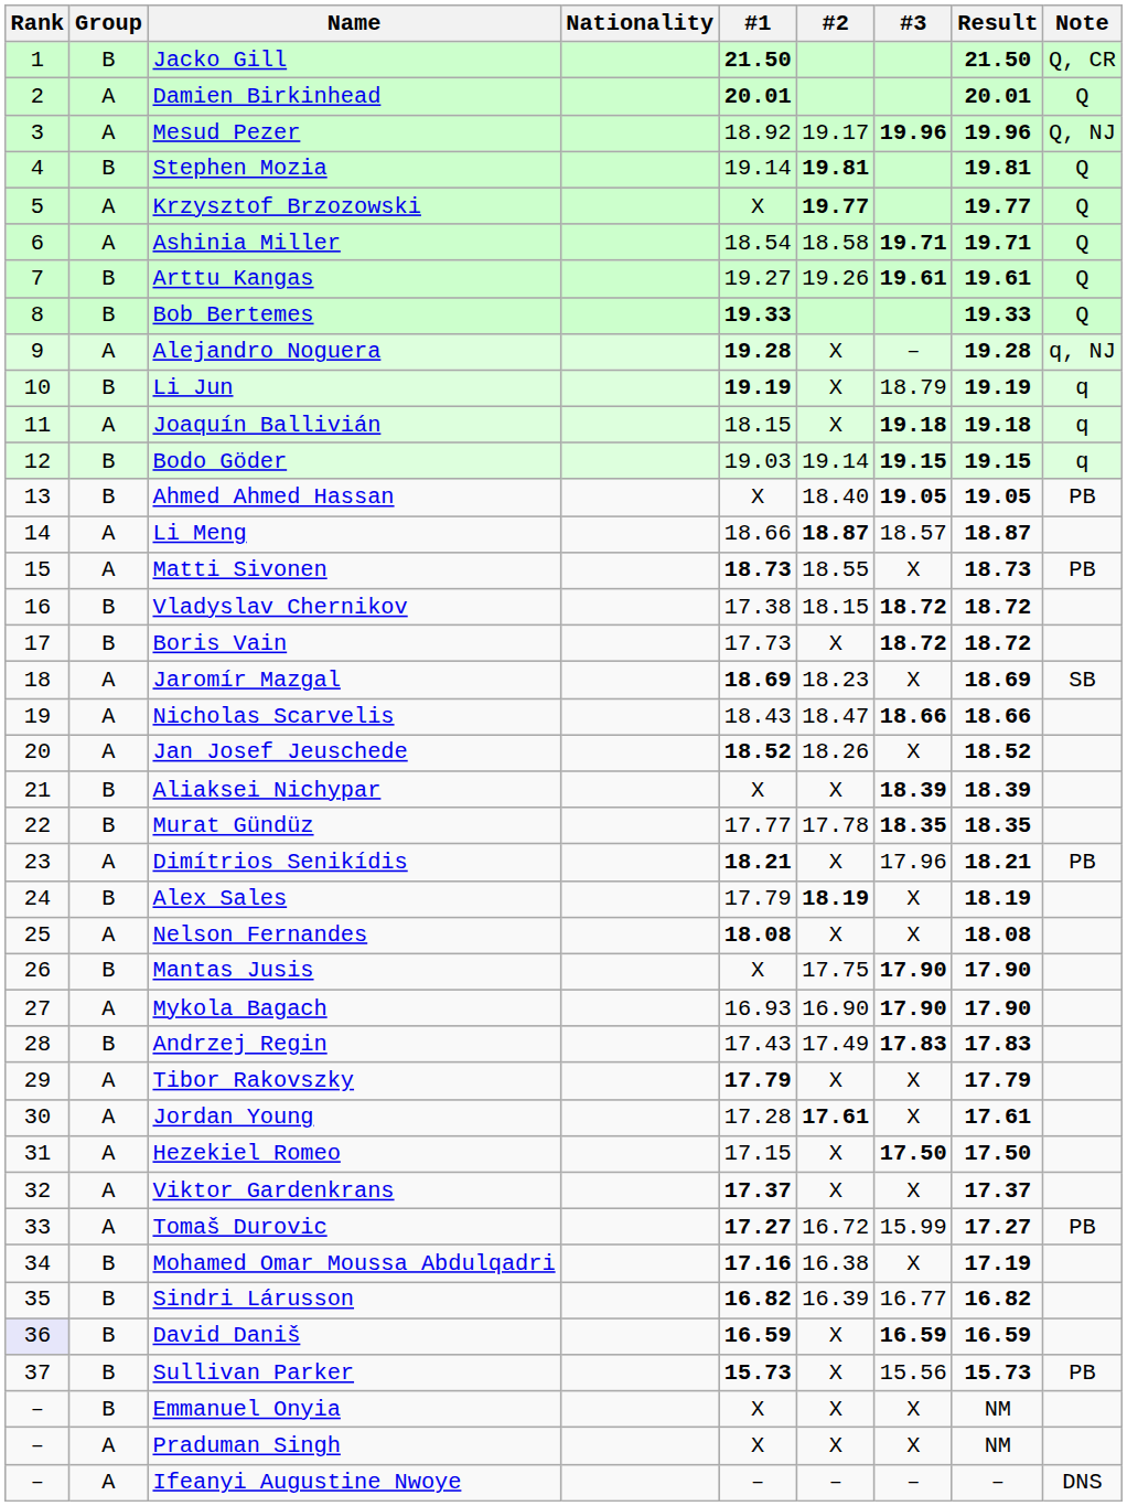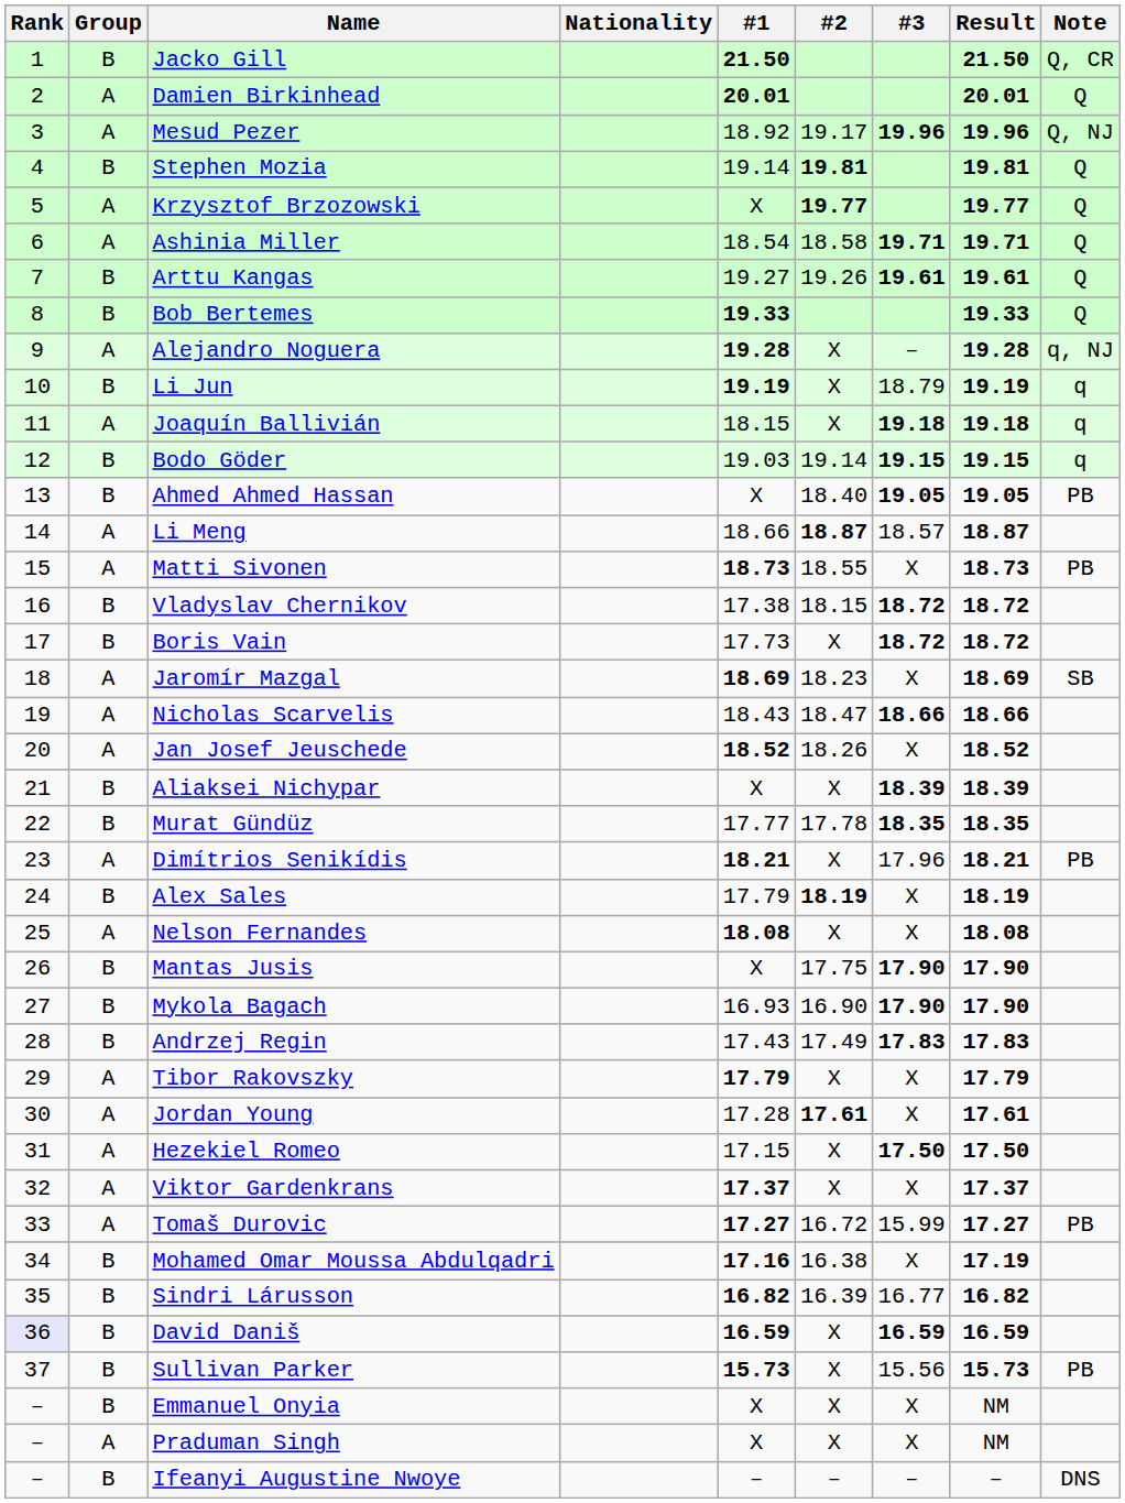Mykola Bagach | Group: A -> B
Ifeanyi Augustine Nwoye | Group: A -> B
